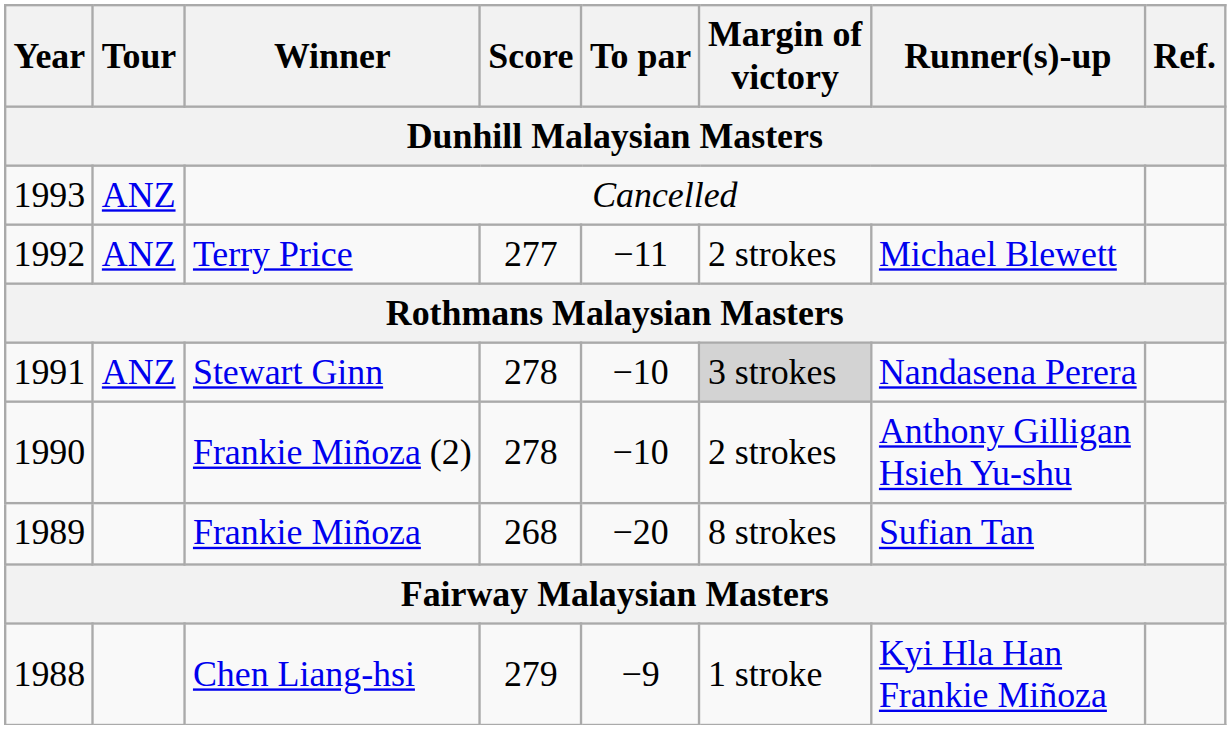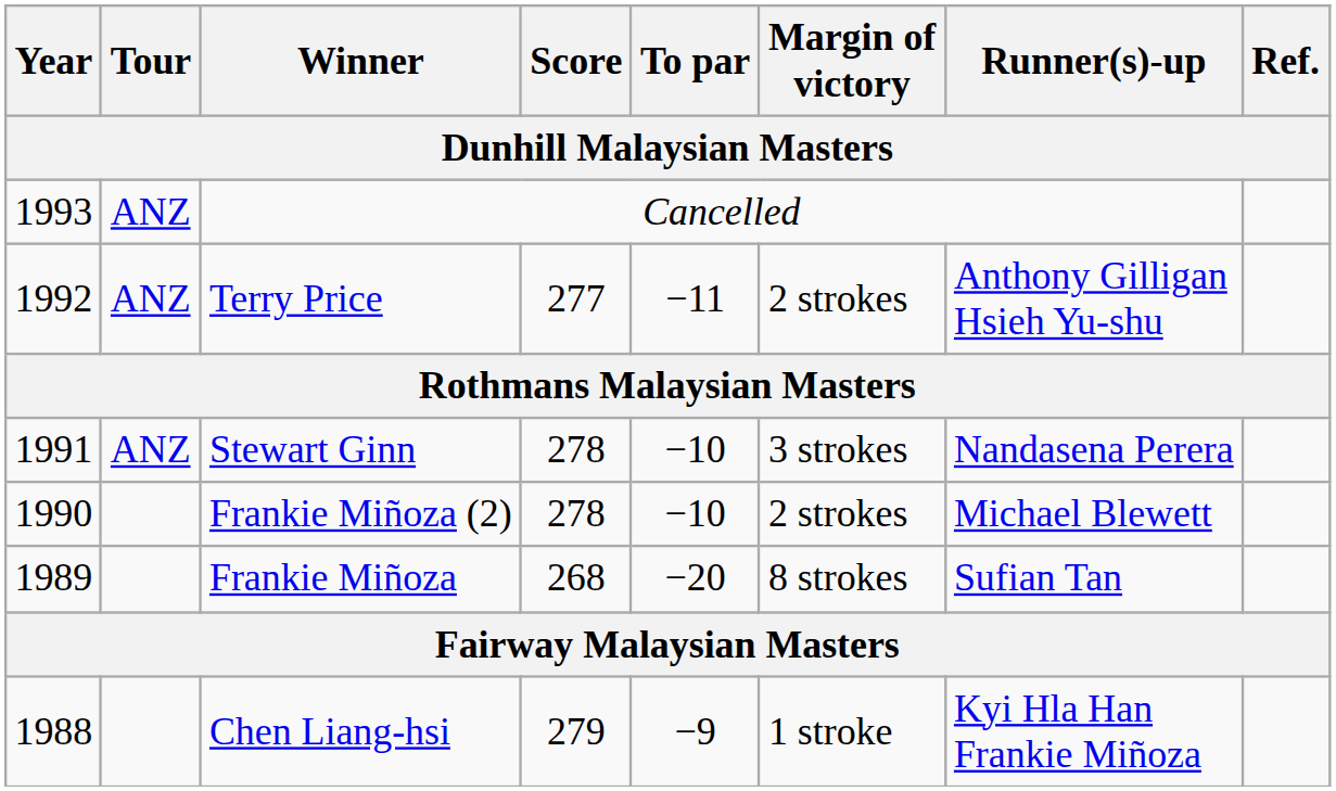Terry Price | Runner(s)-up / Dunhill Malaysian Masters: Michael Blewett -> Anthony Gilligan Hsieh Yu-shu
Stewart Ginn | Margin of victory / Dunhill Malaysian Masters: lightgrey background -> no background
Frankie Miñoza (2) | Runner(s)-up / Dunhill Malaysian Masters: Anthony Gilligan Hsieh Yu-shu -> Michael Blewett
